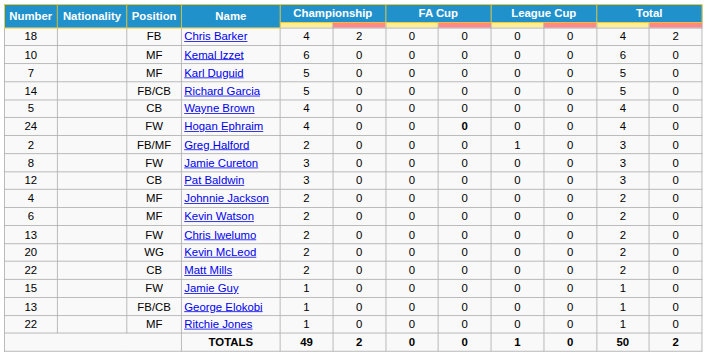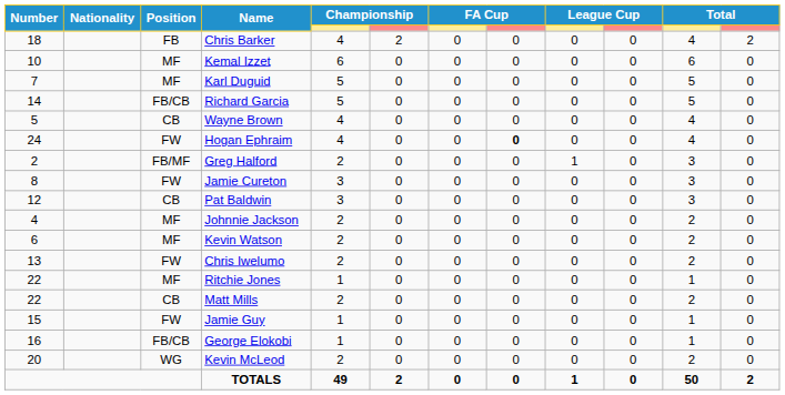rows swapped: Kevin McLeod <-> Ritchie Jones
George Elokobi | Number: 13 -> 16
